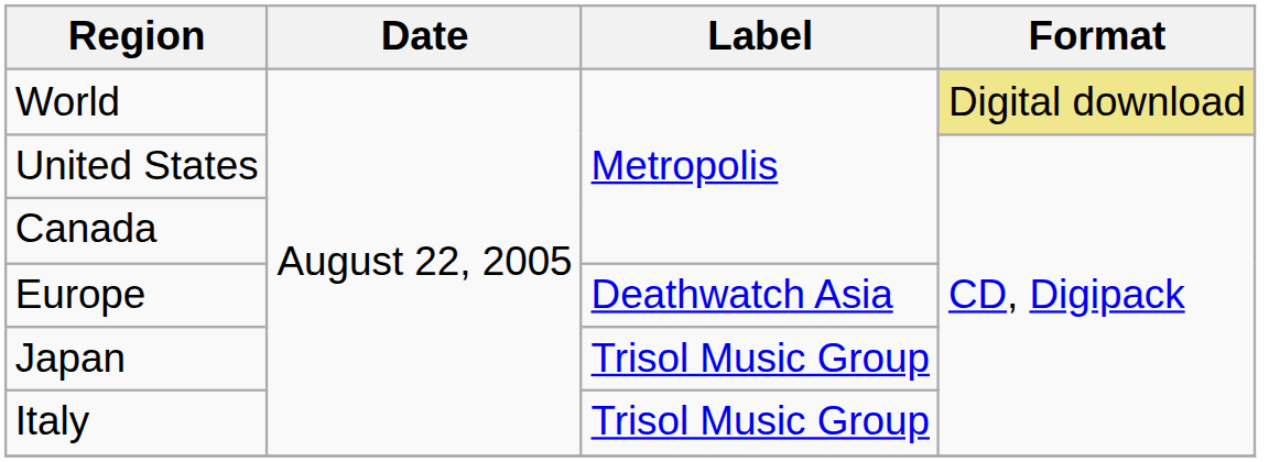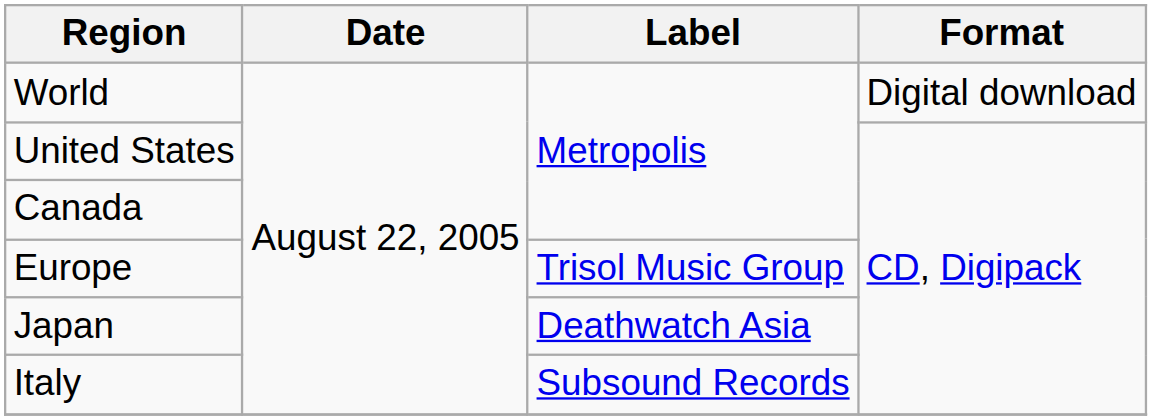World | Format: khaki background -> no background
Europe | Label: Deathwatch Asia -> Trisol Music Group
Japan | Label: Trisol Music Group -> Deathwatch Asia
Italy | Label: Trisol Music Group -> Subsound Records
